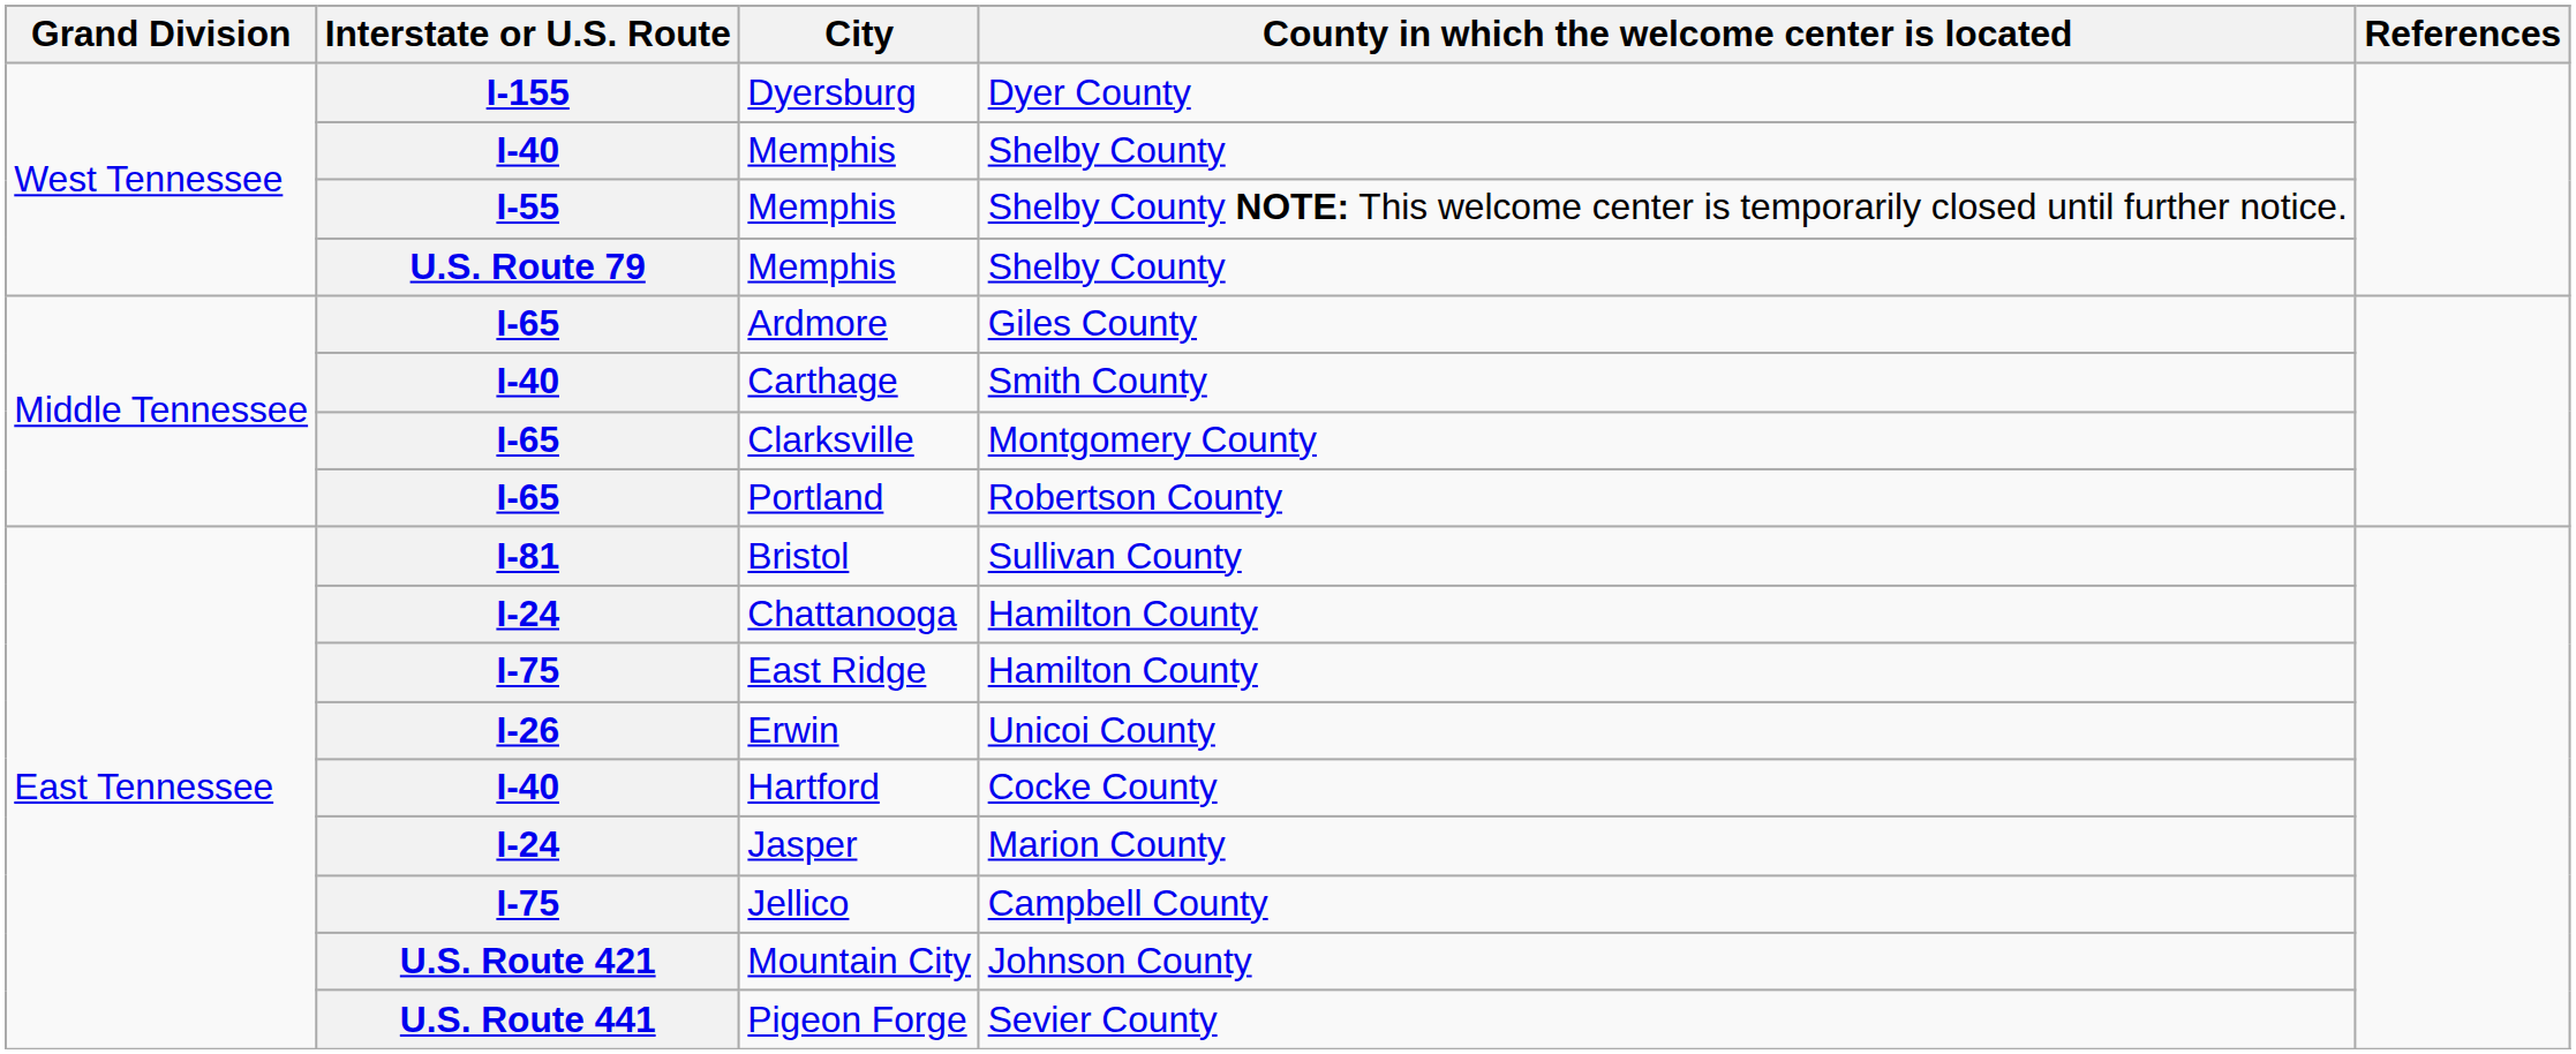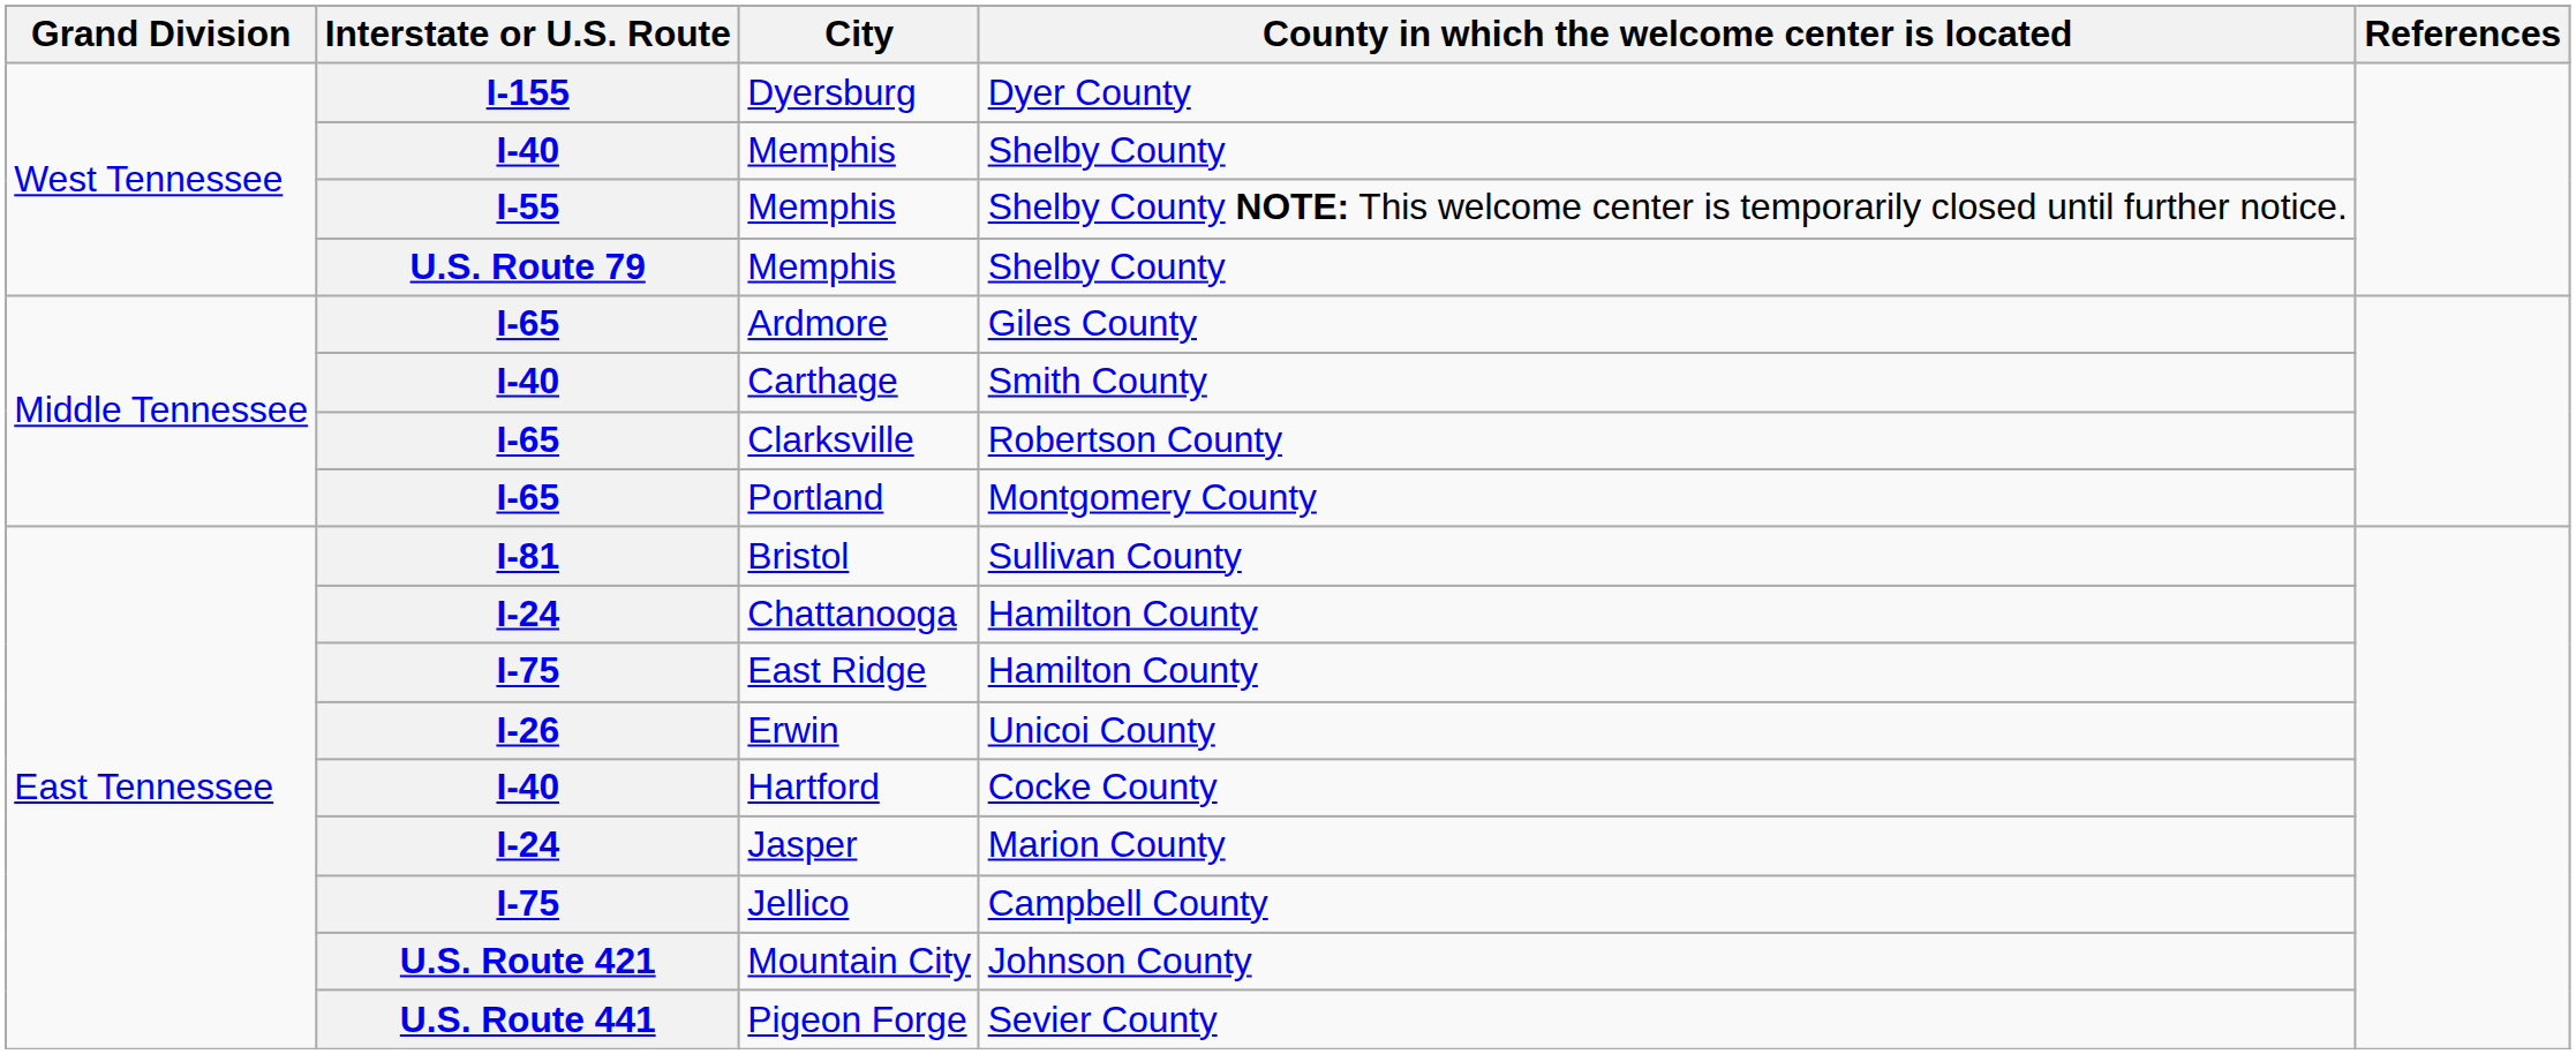Clarksville | County in which the welcome center is located: Montgomery County -> Robertson County
Portland | County in which the welcome center is located: Robertson County -> Montgomery County
